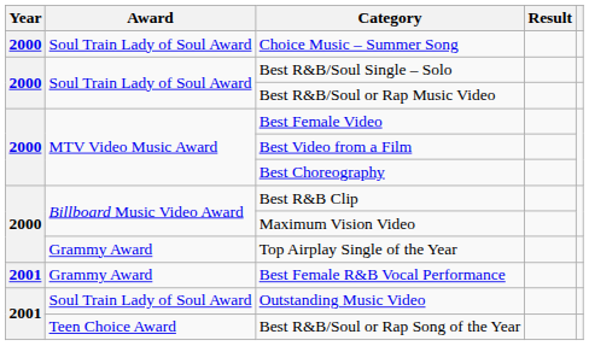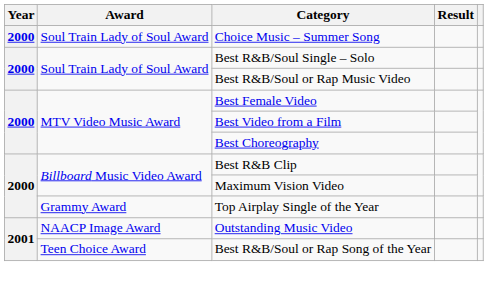- row: 2001 | Grammy Award | Best Female R&B Vocal Performance
Outstanding Music Video | Award: Soul Train Lady of Soul Award -> NAACP Image Award
